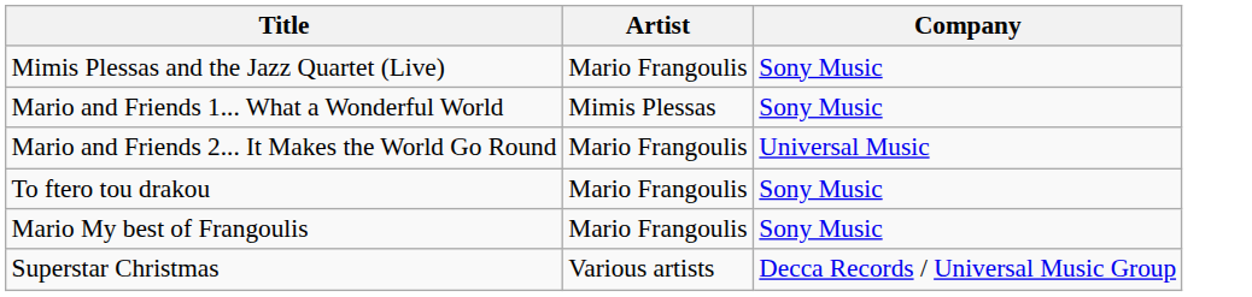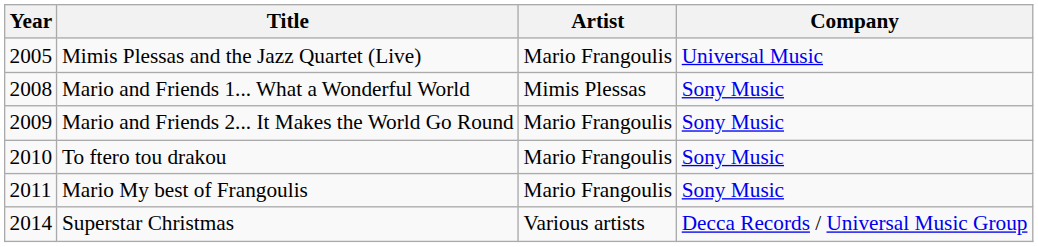+ column: Year | 2005 | 2008 | 2009 | 2010 | 2011 | 2014
Mimis Plessas and the Jazz Quartet (Live) | Company: Sony Music -> Universal Music
Mario and Friends 2... It Makes the World Go Round | Company: Universal Music -> Sony Music
